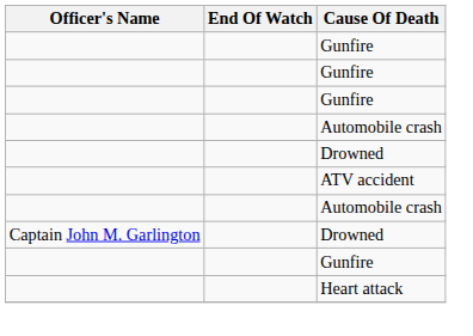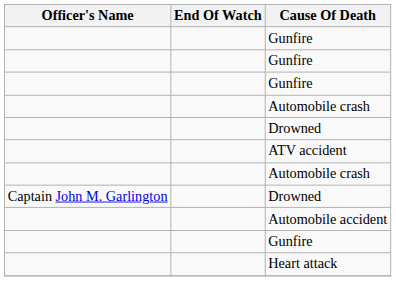+ row: Automobile accident
